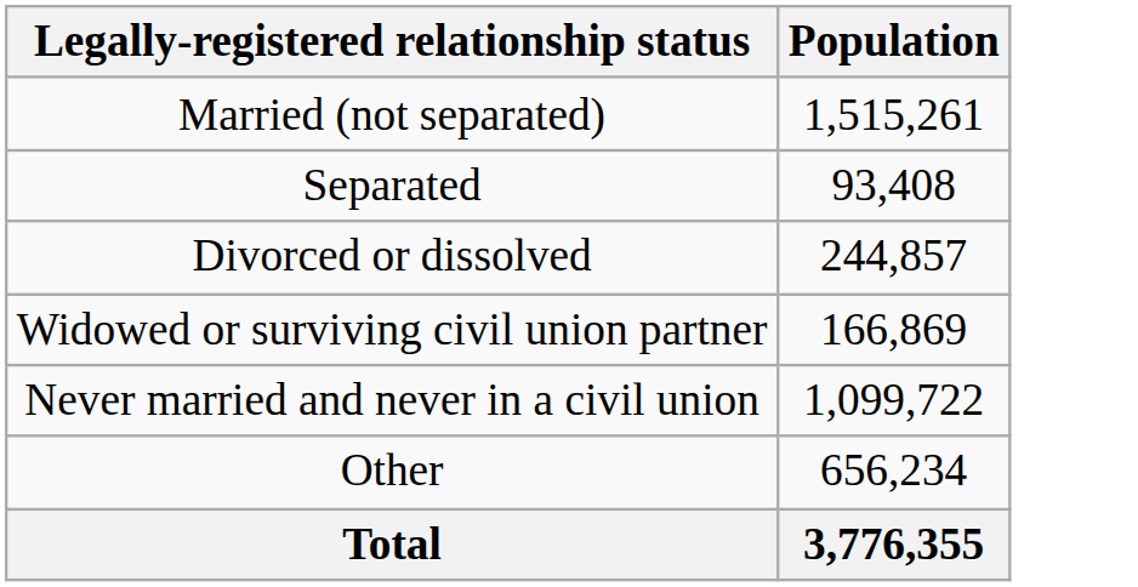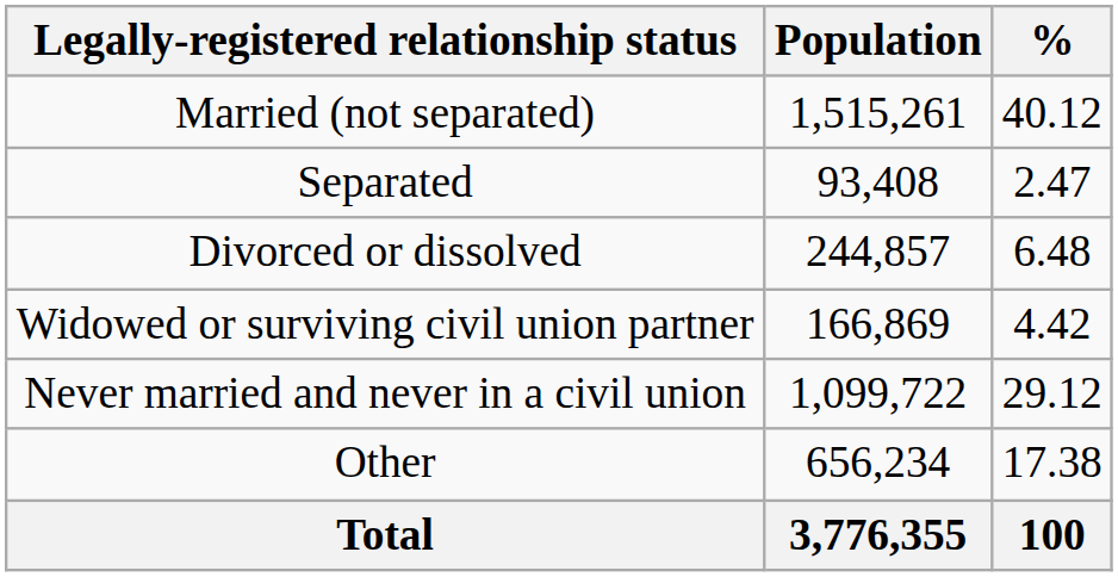+ column: % | 40.12 | 2.47 | 6.48 | 4.42 | 29.12 | 17.38 | 100
